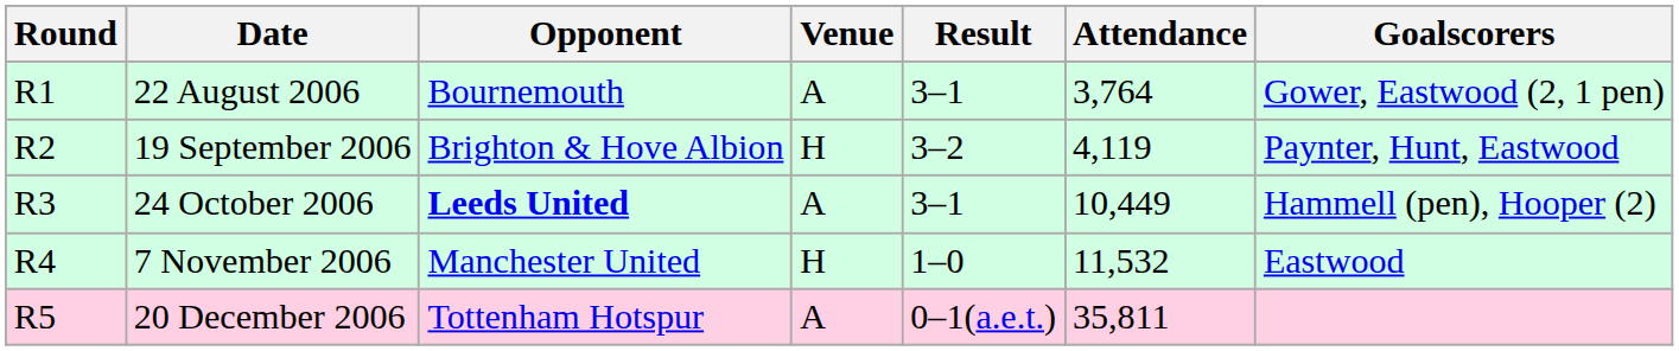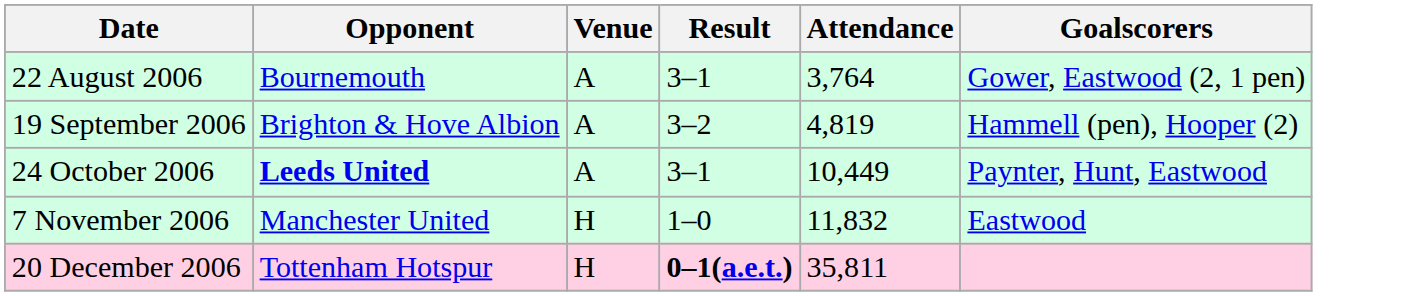- column: Round | R1 | R2 | R3 | R4 | R5
19 September 2006 | Venue: H -> A
19 September 2006 | Attendance: 4,119 -> 4,819
19 September 2006 | Goalscorers: Paynter, Hunt, Eastwood -> Hammell (pen), Hooper (2)
24 October 2006 | Goalscorers: Hammell (pen), Hooper (2) -> Paynter, Hunt, Eastwood
7 November 2006 | Attendance: 11,532 -> 11,832
20 December 2006 | Venue: A -> H
20 December 2006 | Result: normal -> bold
